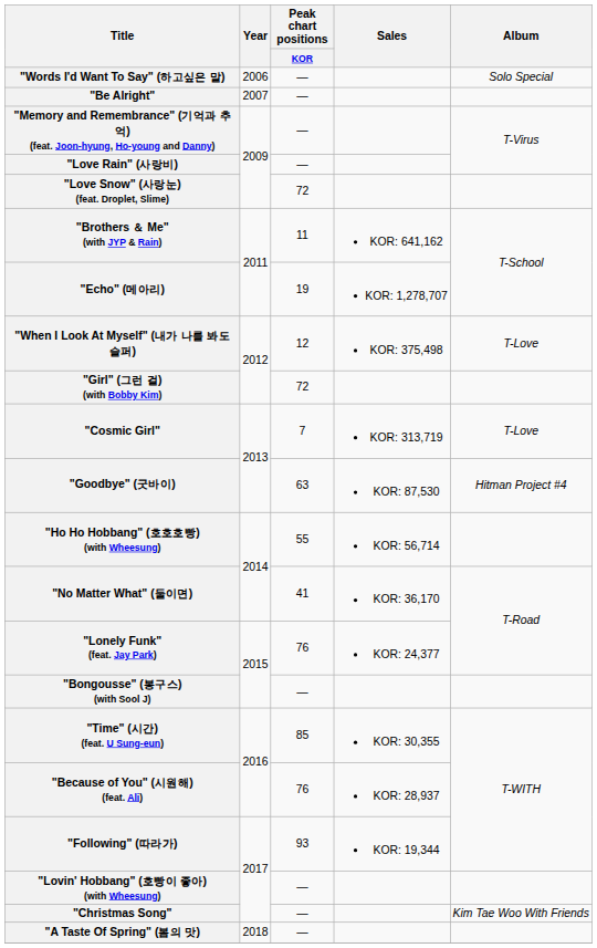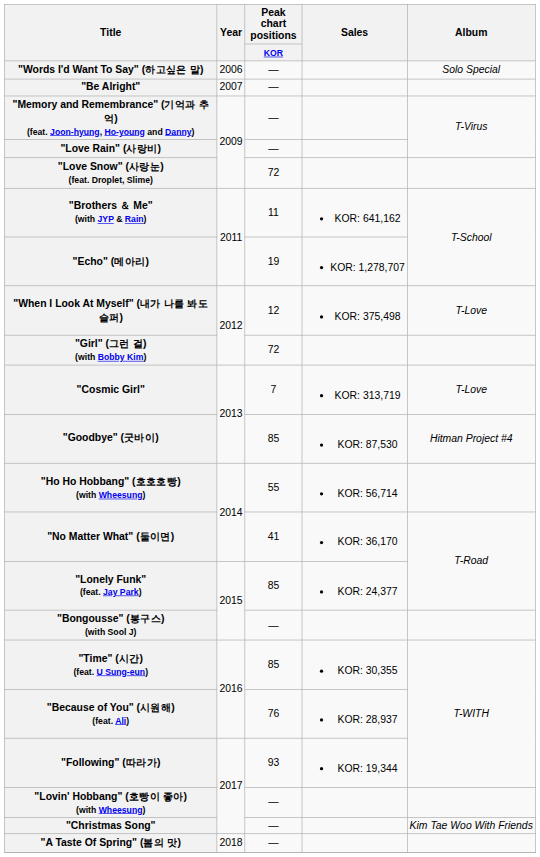"Goodbye" (굿바이) | Peak chart positions / KOR: 63 -> 85
"Lonely Funk" (feat. Jay Park) | Peak chart positions / KOR: 76 -> 85
